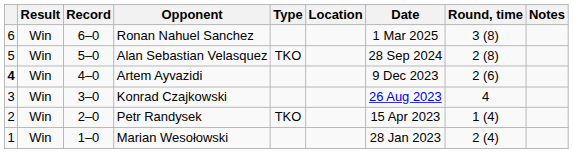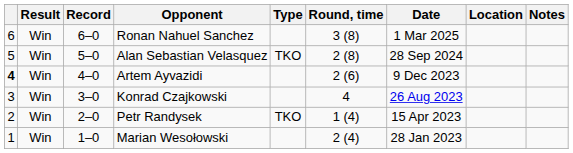columns swapped: Round, time <-> Location
